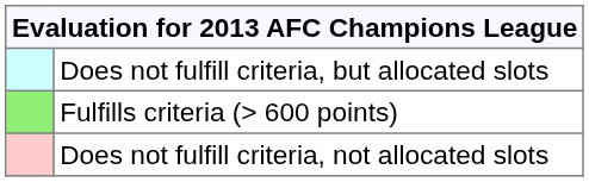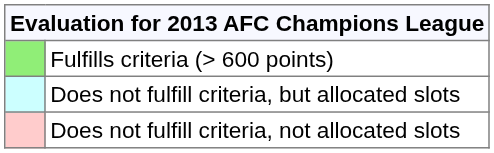rows swapped: Fulfills criteria (> 600 points) <-> Does not fulfill criteria, but allocated slots
